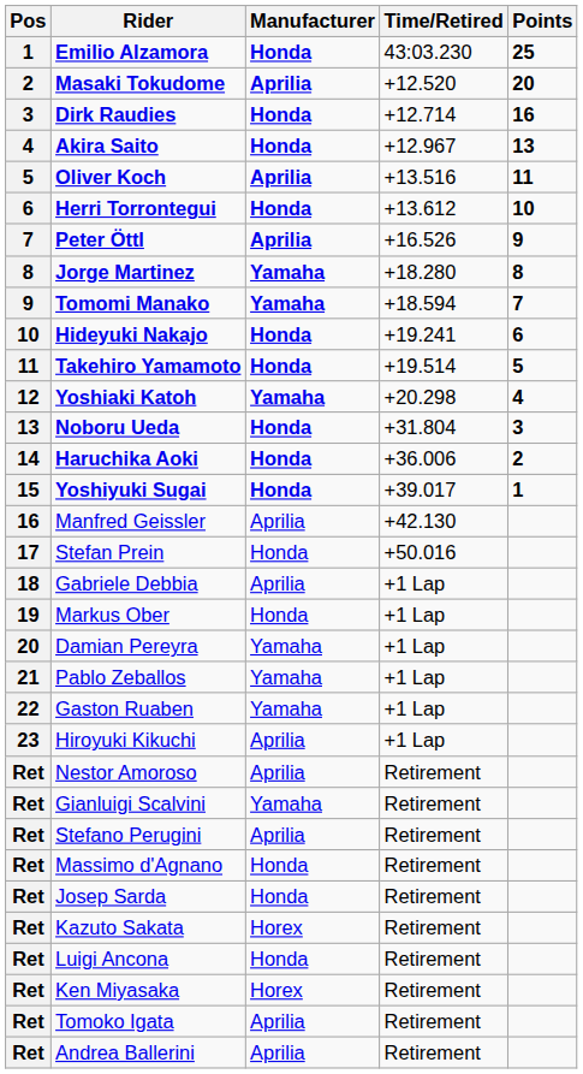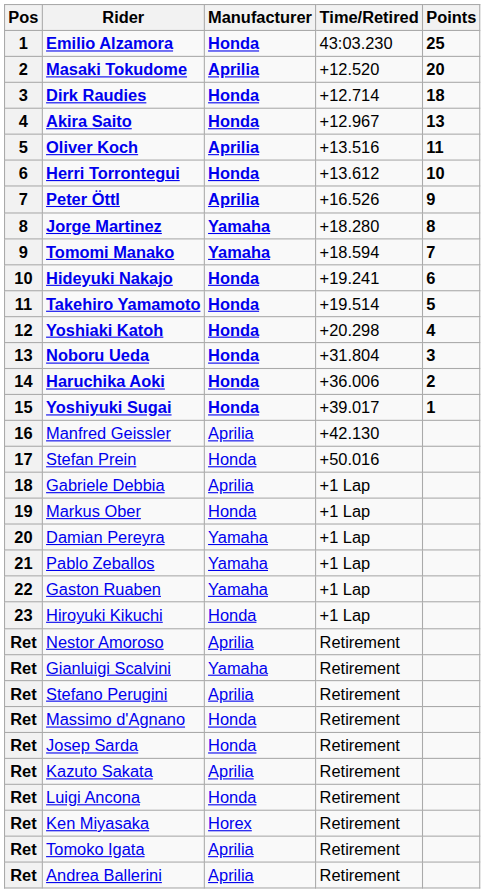Dirk Raudies | Points: 16 -> 18
Yoshiaki Katoh | Manufacturer: Yamaha -> Honda
Hiroyuki Kikuchi | Manufacturer: Aprilia -> Honda
Kazuto Sakata | Manufacturer: Horex -> Aprilia
